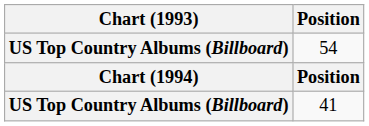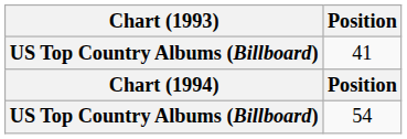rows swapped: 54 <-> 41
